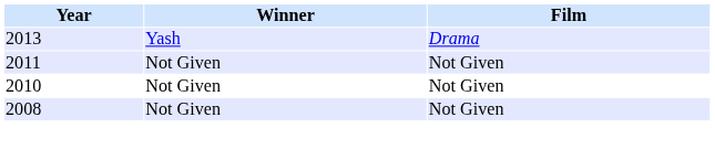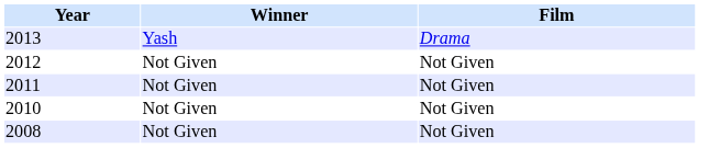+ row: 2012 | Not Given | Not Given
